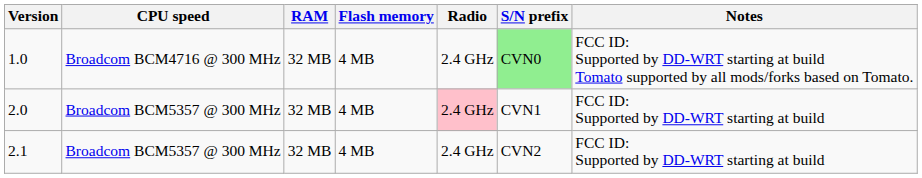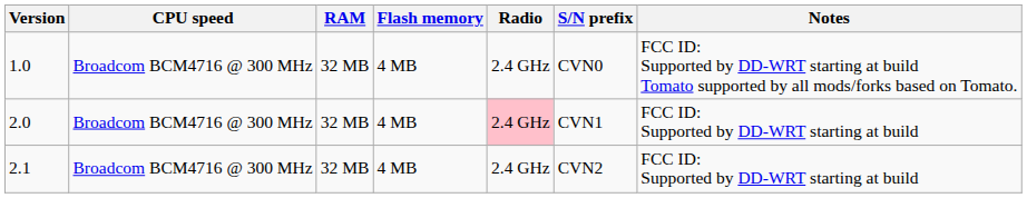1.0 | S/N prefix: lightgreen background -> no background
2.0 | CPU speed: Broadcom BCM5357 @ 300 MHz -> Broadcom BCM4716 @ 300 MHz
2.1 | CPU speed: Broadcom BCM5357 @ 300 MHz -> Broadcom BCM4716 @ 300 MHz
